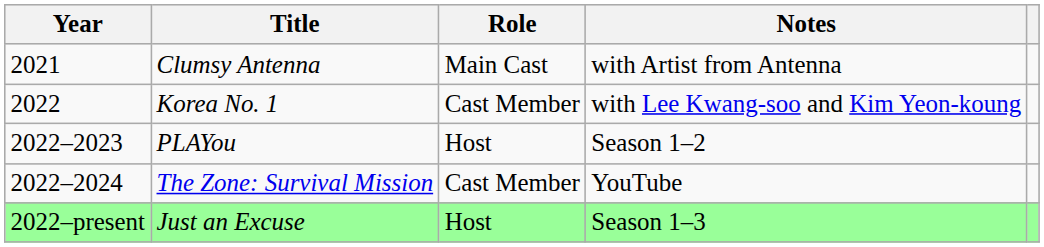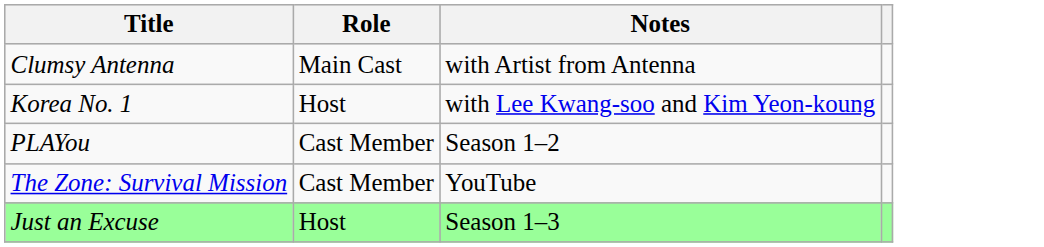- column: Year | 2021 | 2022 | 2022–2023 | 2022–2024 | 2022–present
Korea No. 1 | Role: Cast Member -> Host
PLAYou | Role: Host -> Cast Member
